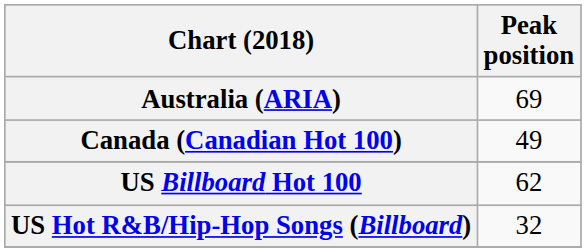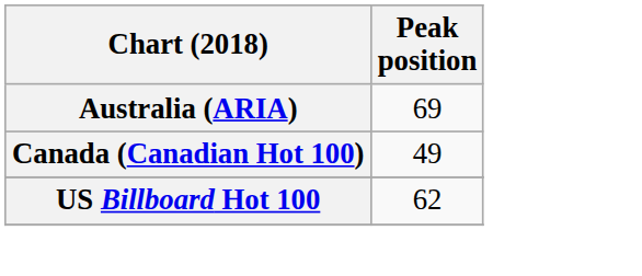- row: US Hot R&B/Hip-Hop Songs (Billboard) | 32
